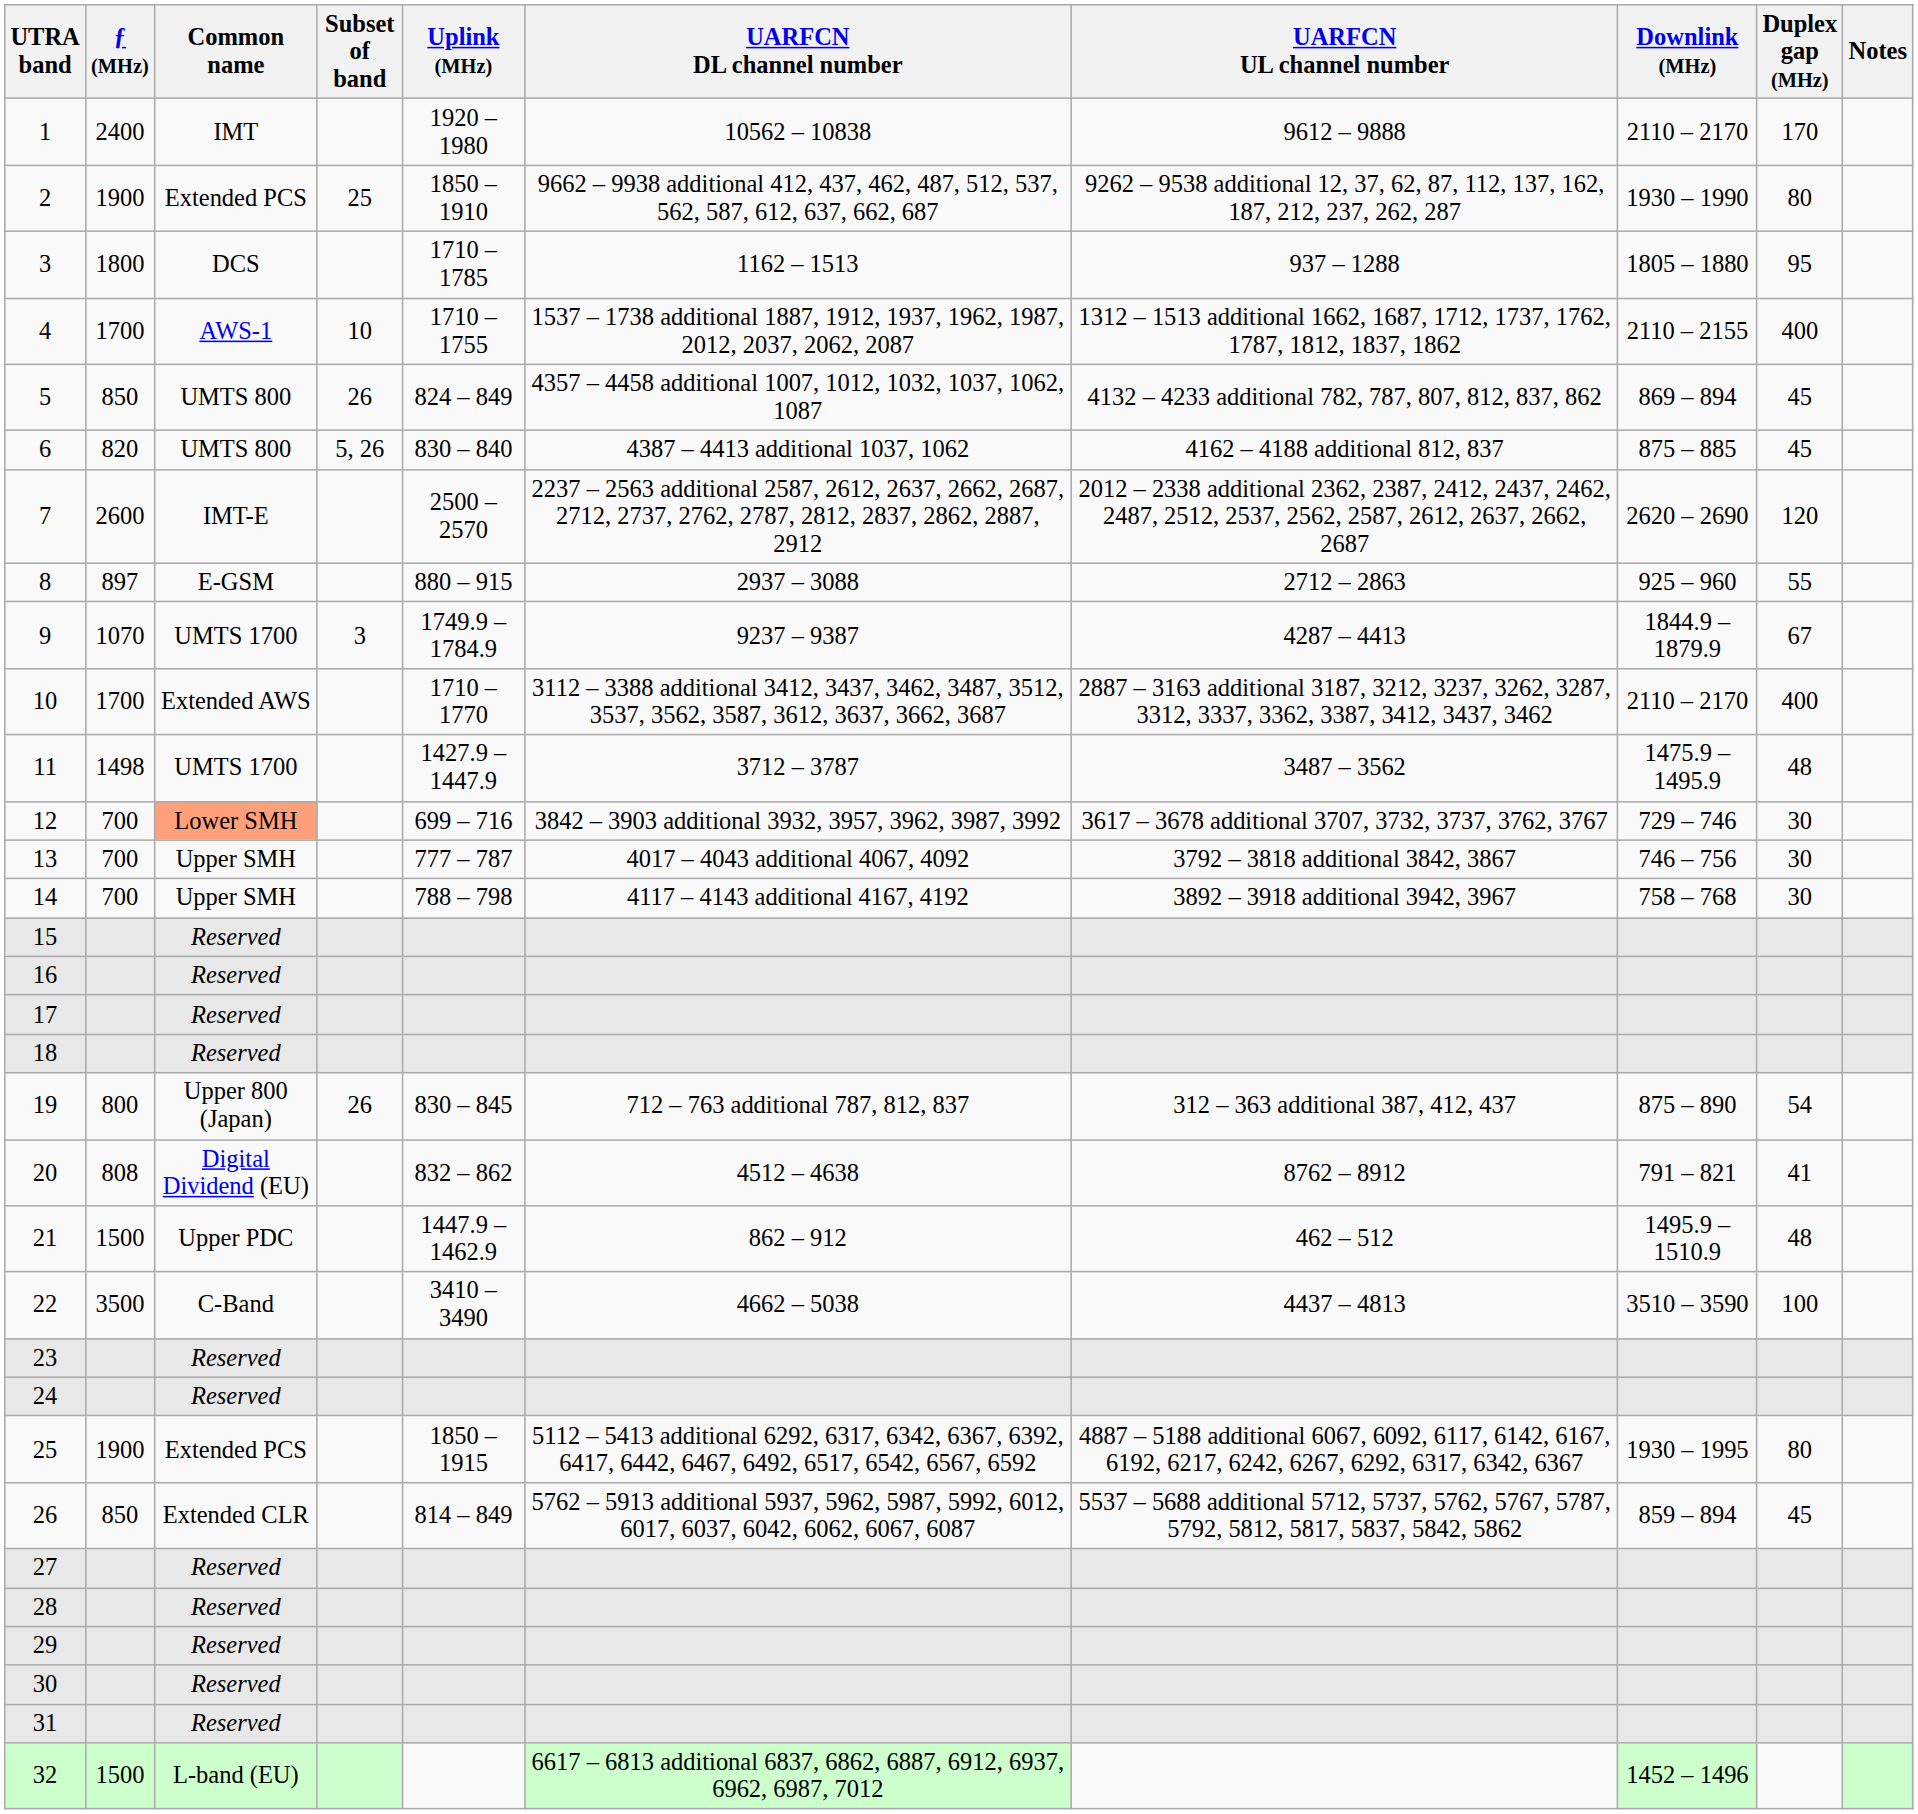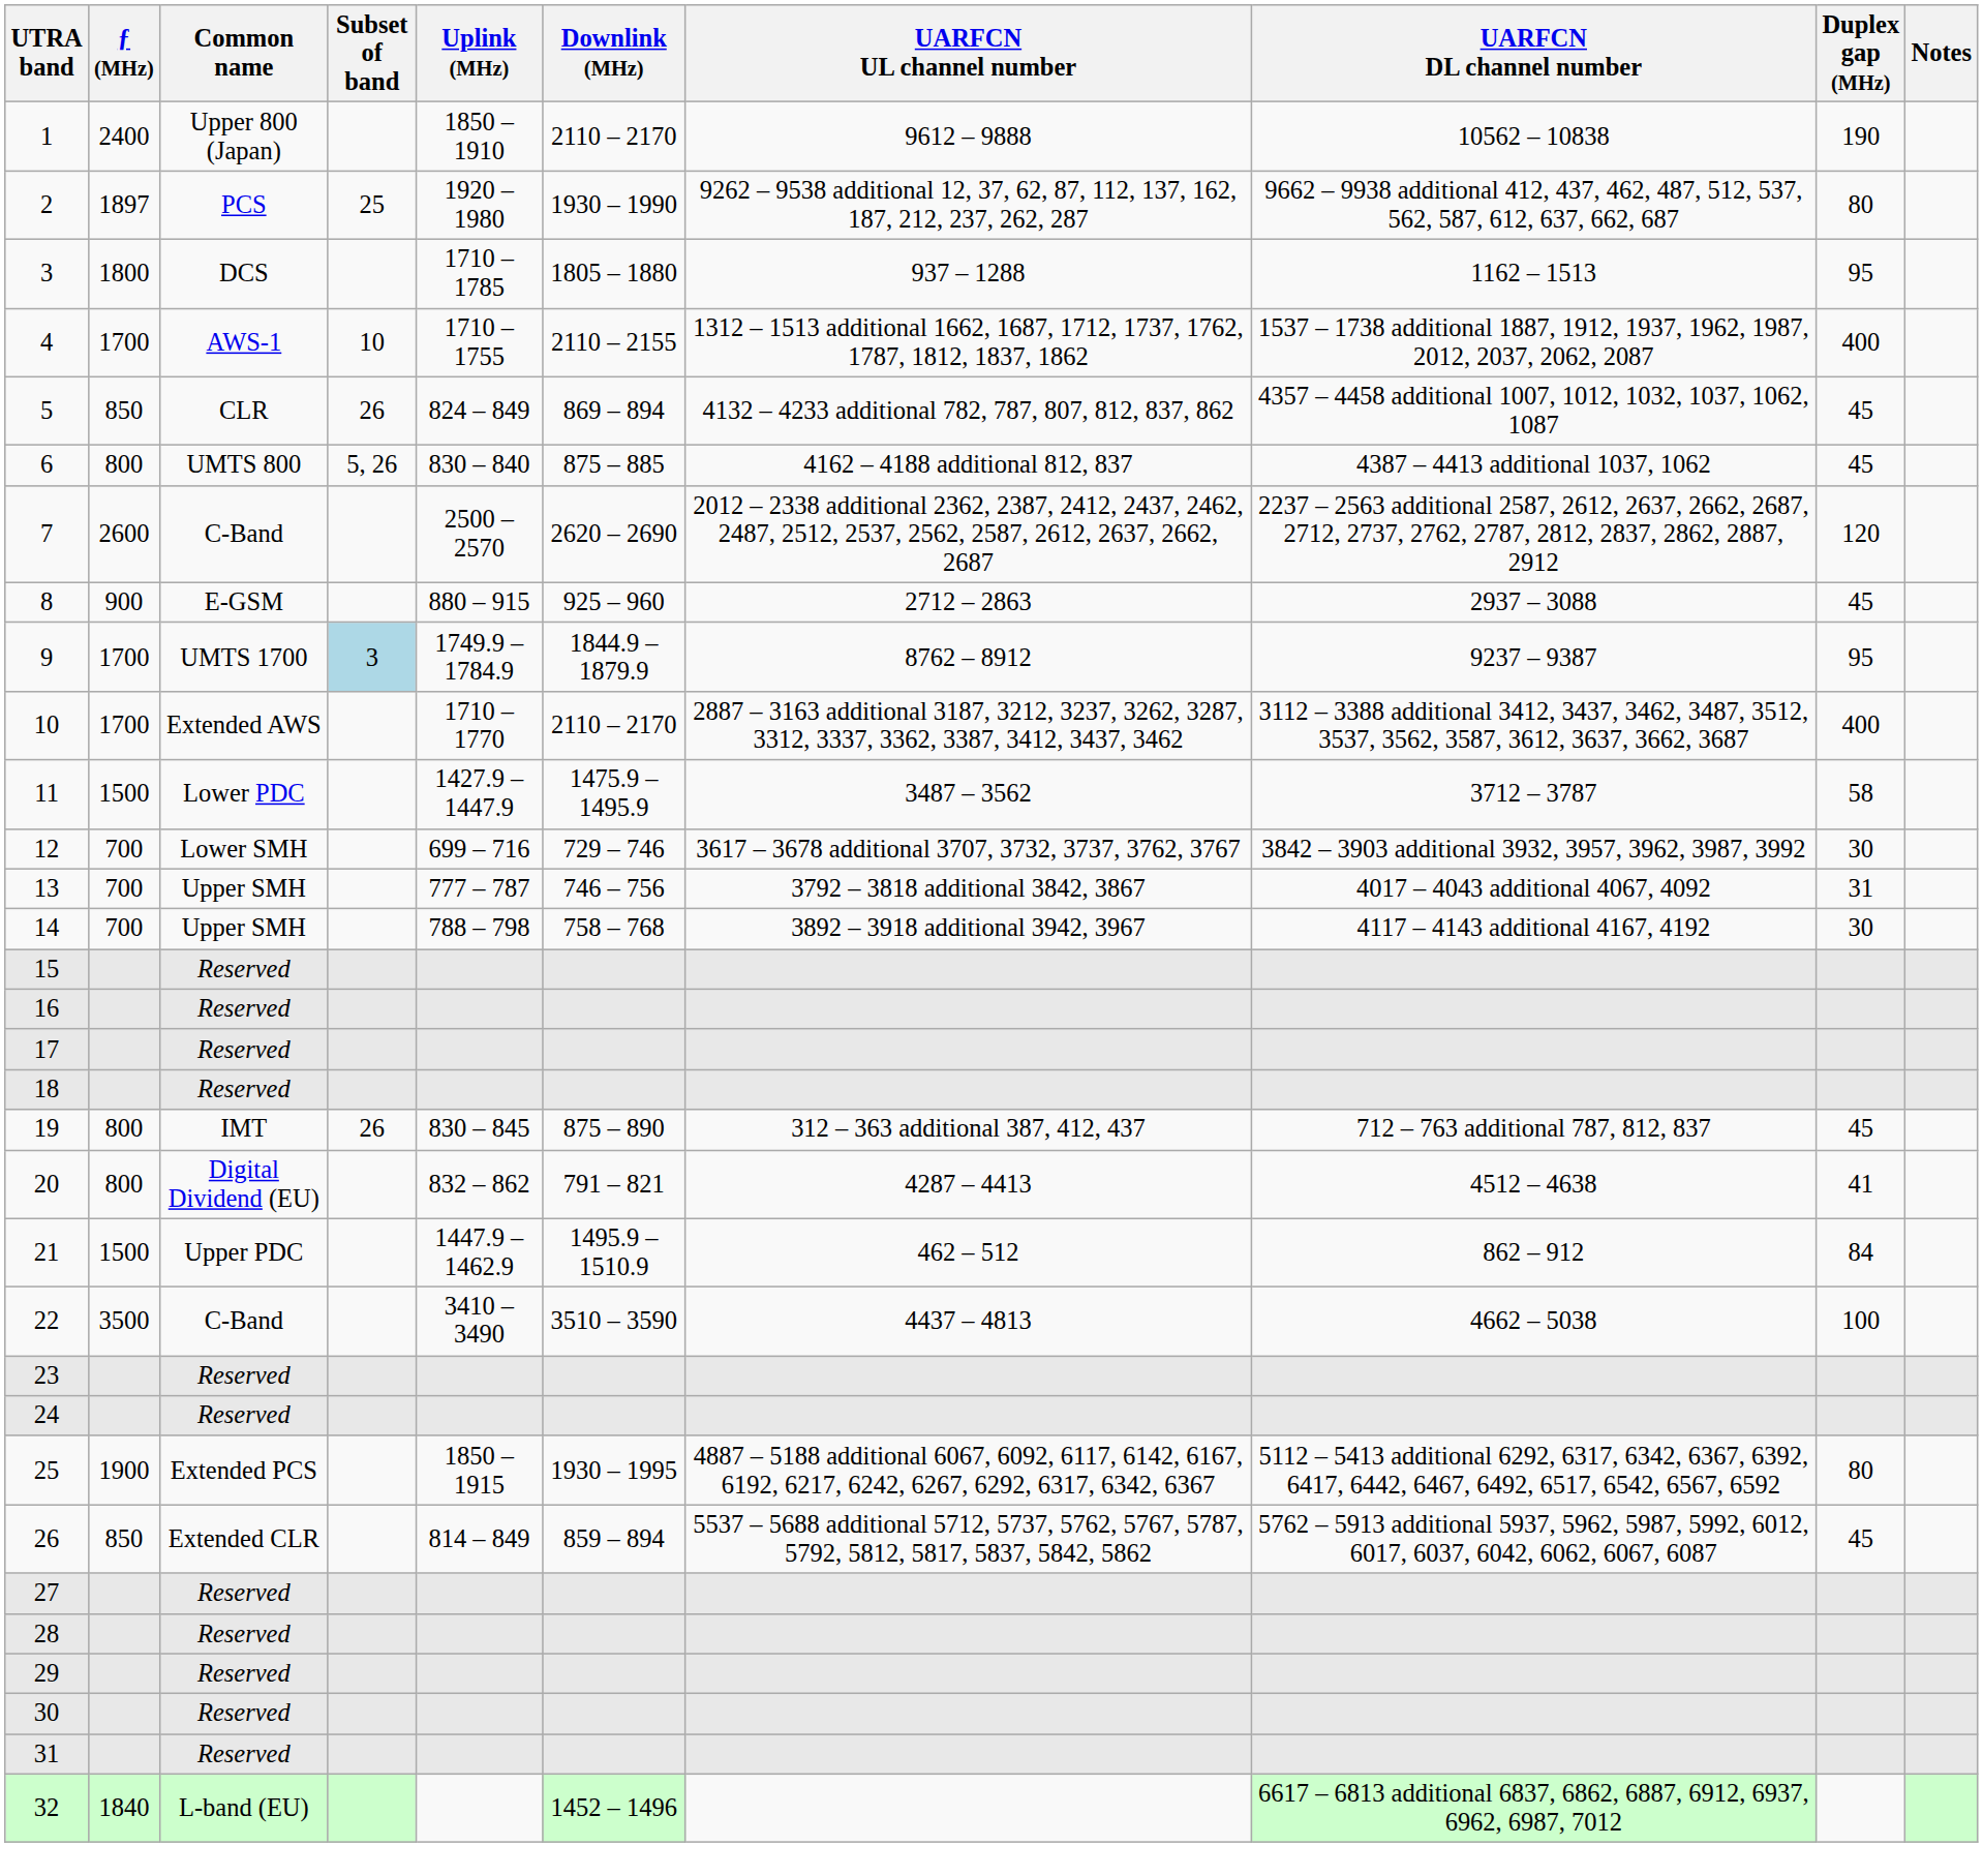columns swapped: Downlink (MHz) <-> UARFCN DL channel number
1 | Common name: IMT -> Upper 800 (Japan)
1 | Uplink (MHz): 1920 – 1980 -> 1850 – 1910
1 | Duplex gap (MHz): 170 -> 190
2 | ƒ (MHz): 1900 -> 1897
2 | Common name: Extended PCS -> PCS
2 | Uplink (MHz): 1850 – 1910 -> 1920 – 1980
5 | Common name: UMTS 800 -> CLR
6 | ƒ (MHz): 820 -> 800
7 | Common name: IMT-E -> C-Band
8 | ƒ (MHz): 897 -> 900
8 | Duplex gap (MHz): 55 -> 45
9 | ƒ (MHz): 1070 -> 1700
9 | Subset of band: no background -> lightblue background
9 | UARFCN UL channel number: 4287 – 4413 -> 8762 – 8912
9 | Duplex gap (MHz): 67 -> 95
11 | ƒ (MHz): 1498 -> 1500
11 | Common name: UMTS 1700 -> Lower PDC
11 | Duplex gap (MHz): 48 -> 58
12 | Common name: lightsalmon background -> no background
13 | Duplex gap (MHz): 30 -> 31
19 | Common name: Upper 800 (Japan) -> IMT
19 | Duplex gap (MHz): 54 -> 45
20 | ƒ (MHz): 808 -> 800
20 | UARFCN UL channel number: 8762 – 8912 -> 4287 – 4413
21 | Duplex gap (MHz): 48 -> 84
32 | ƒ (MHz): 1500 -> 1840
